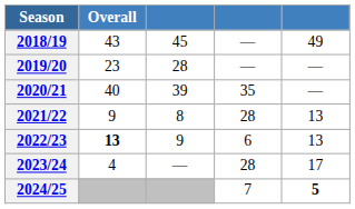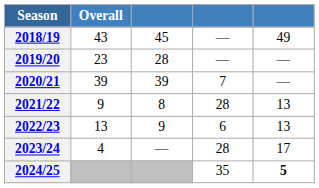2020/21 | Overall: 40 -> 39
2020/21 | column 4: 35 -> 7
2022/23 | Overall: bold -> normal
2024/25 | column 4: 7 -> 35
